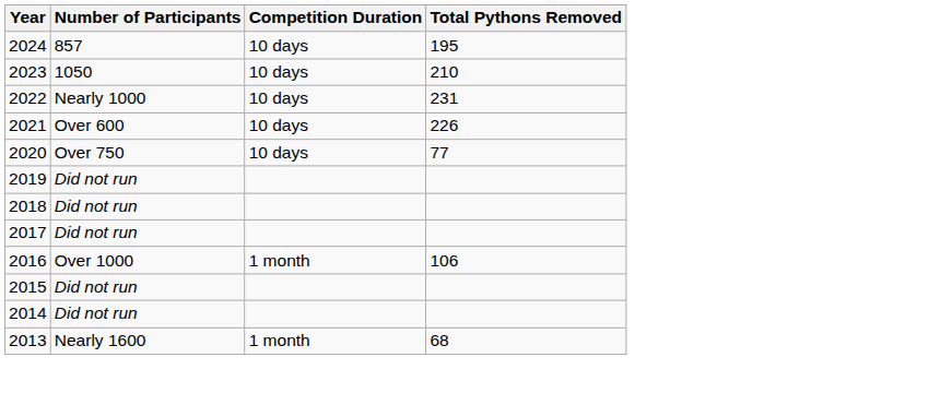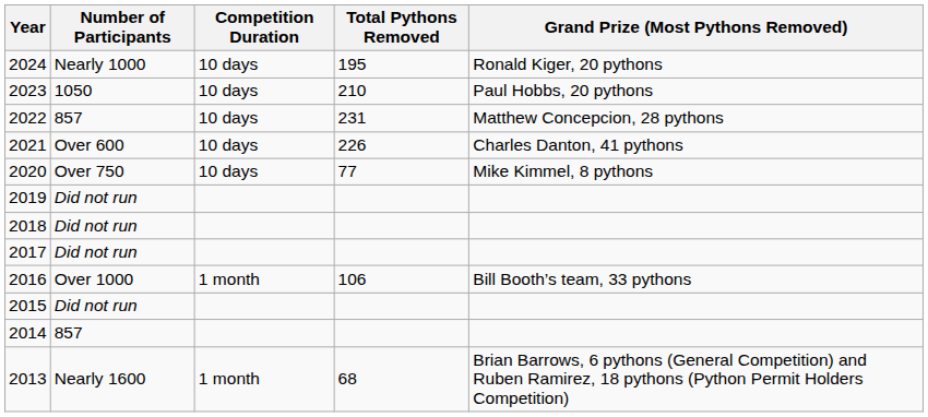+ column: Grand Prize (Most Pythons Removed) | Ronald Kiger, 20 pythons | Paul Hobbs, 20 pythons | Matthew Concepcion, 28 pythons | Charles Danton, 41 pythons | Mike Kimmel, 8 pythons | Bill Booth’s team, 33 pythons | Brian Barrows, 6 pythons (General Competition) and Ruben Ramirez, 18 pythons (Python Permit Holders Competition)
2024 | Number of Participants: 857 -> Nearly 1000
2022 | Number of Participants: Nearly 1000 -> 857
2014 | Number of Participants: Did not run -> 857
